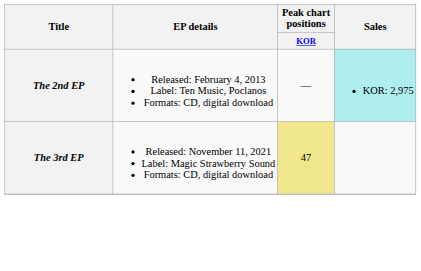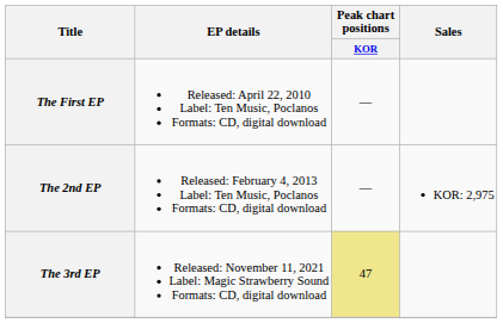+ row: The First EP | Released: April 22, 2010 Label: Ten Music, Poclanos Formats: CD, digital download | —
The 2nd EP | Sales: paleturquoise background -> no background
